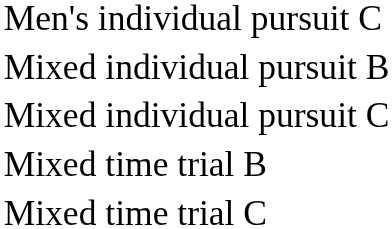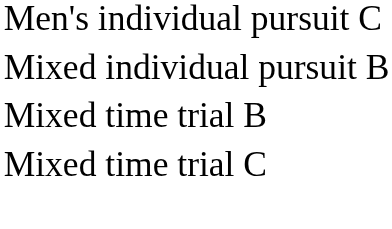- row: Mixed individual pursuit C
